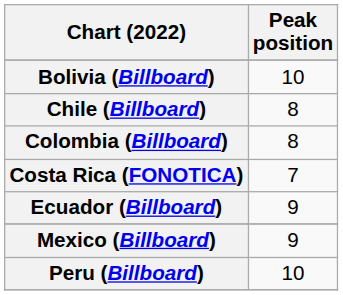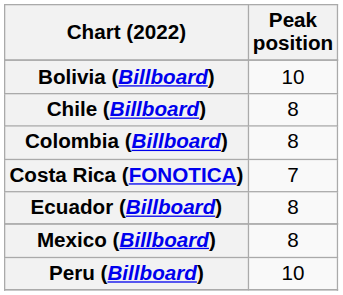Ecuador (Billboard) | Peak position: 9 -> 8
Mexico (Billboard) | Peak position: 9 -> 8
